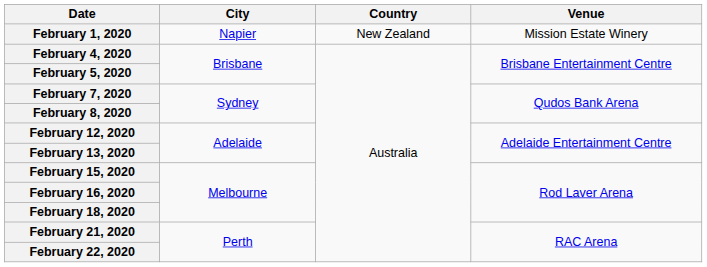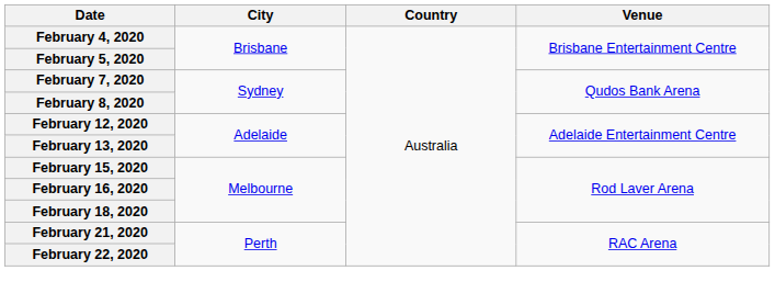- row: February 1, 2020 | Napier | New Zealand | Mission Estate Winery
